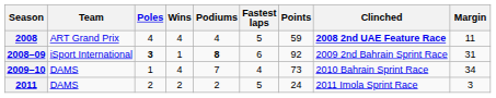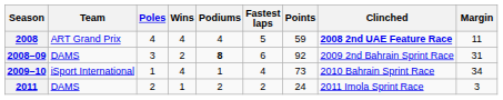2008–09 | Team: iSport International -> DAMS
2008–09 | Poles: bold -> normal
2008–09 | Wins: 1 -> 2
2009–10 | Team: DAMS -> iSport International
2009–10 | Podiums: 7 -> 1
2011 | Wins: 2 -> 1
2011 | Fastest laps: 5 -> 2
